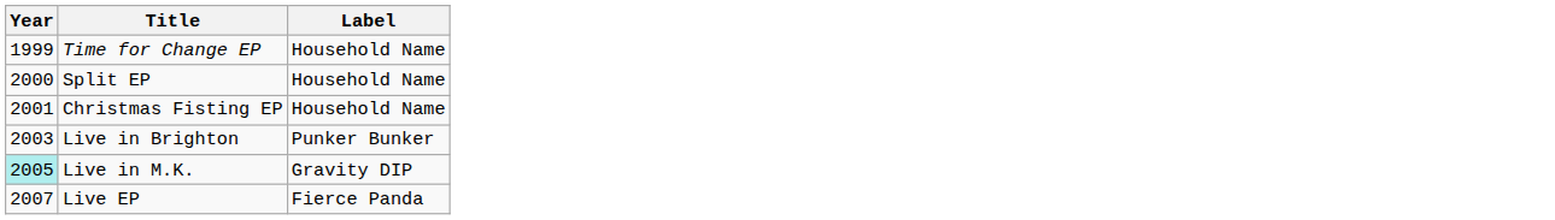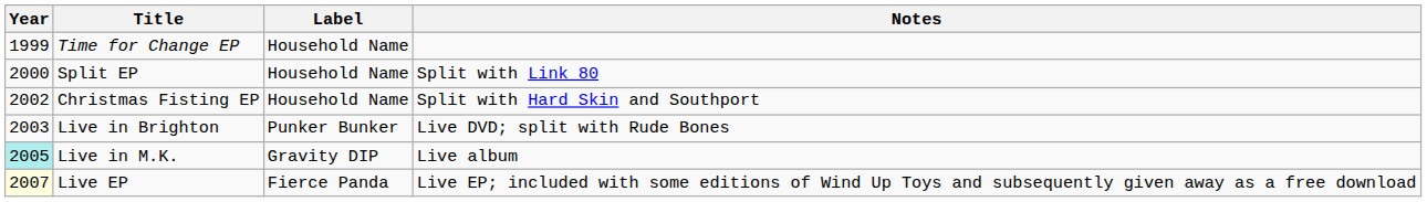+ column: Notes | Split with Link 80 | Split with Hard Skin and Southport | Live DVD; split with Rude Bones | Live album | Live EP; included with some editions of Wind Up Toys and subsequently given away as a free download
Christmas Fisting EP | Year: 2001 -> 2002
Live EP | Year: no background -> lightyellow background
